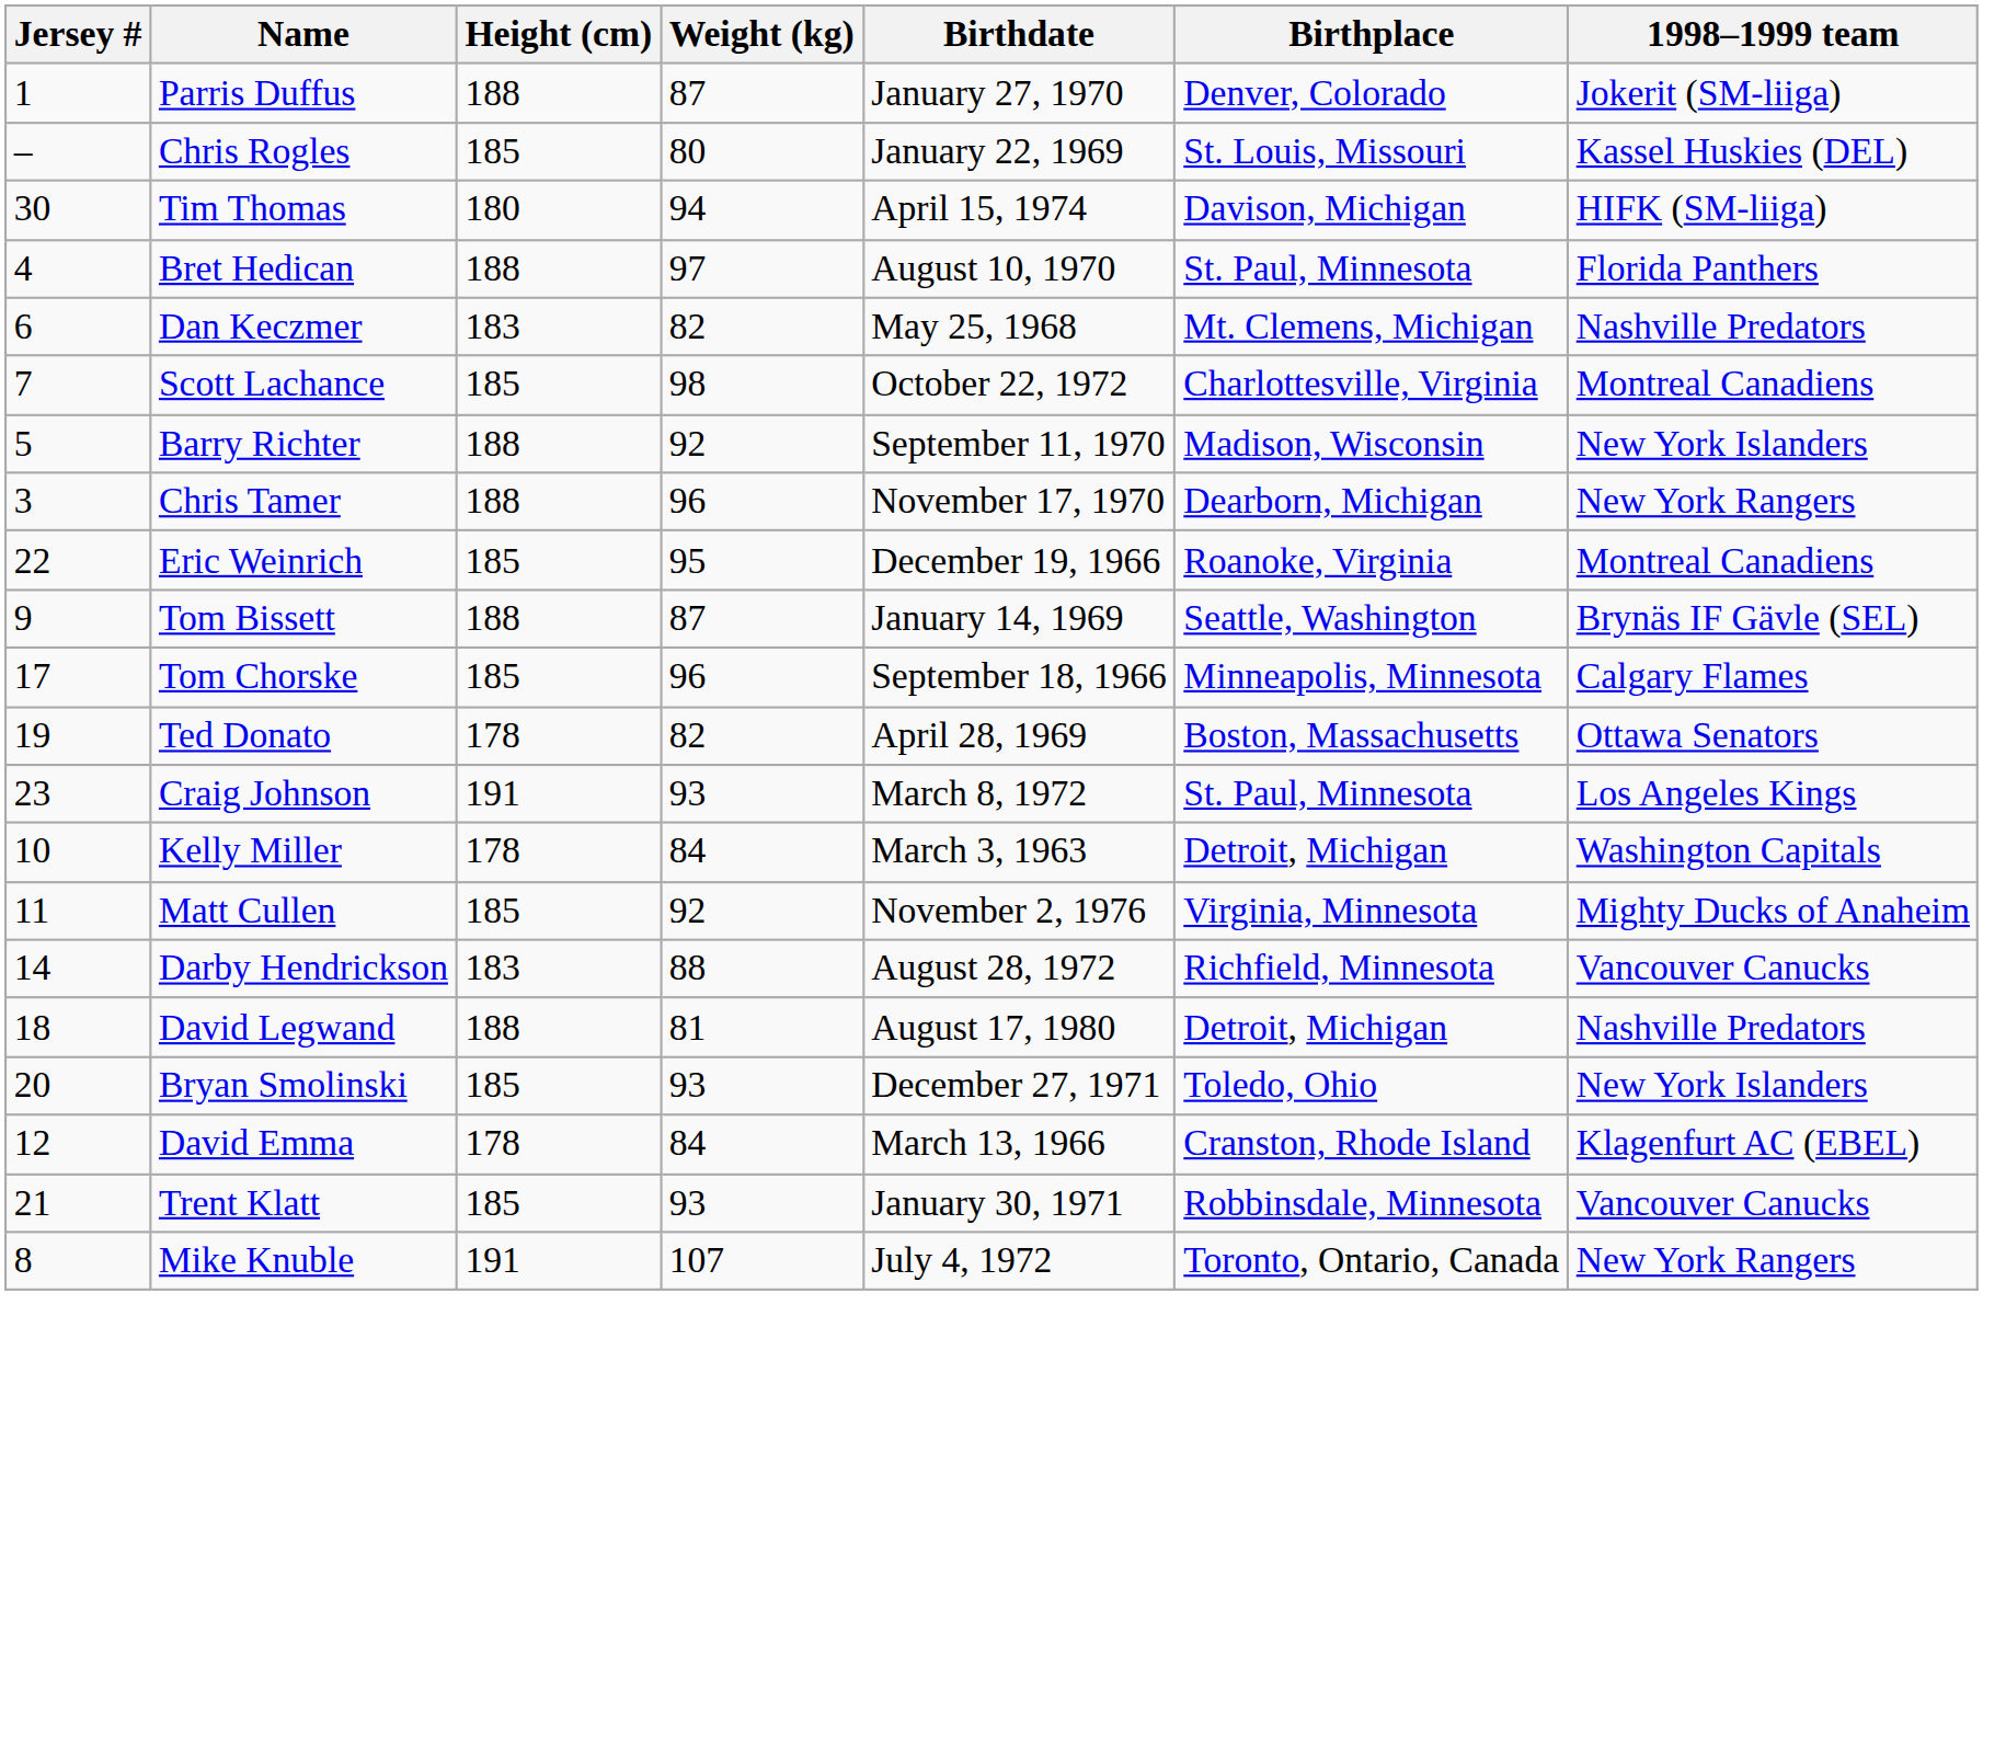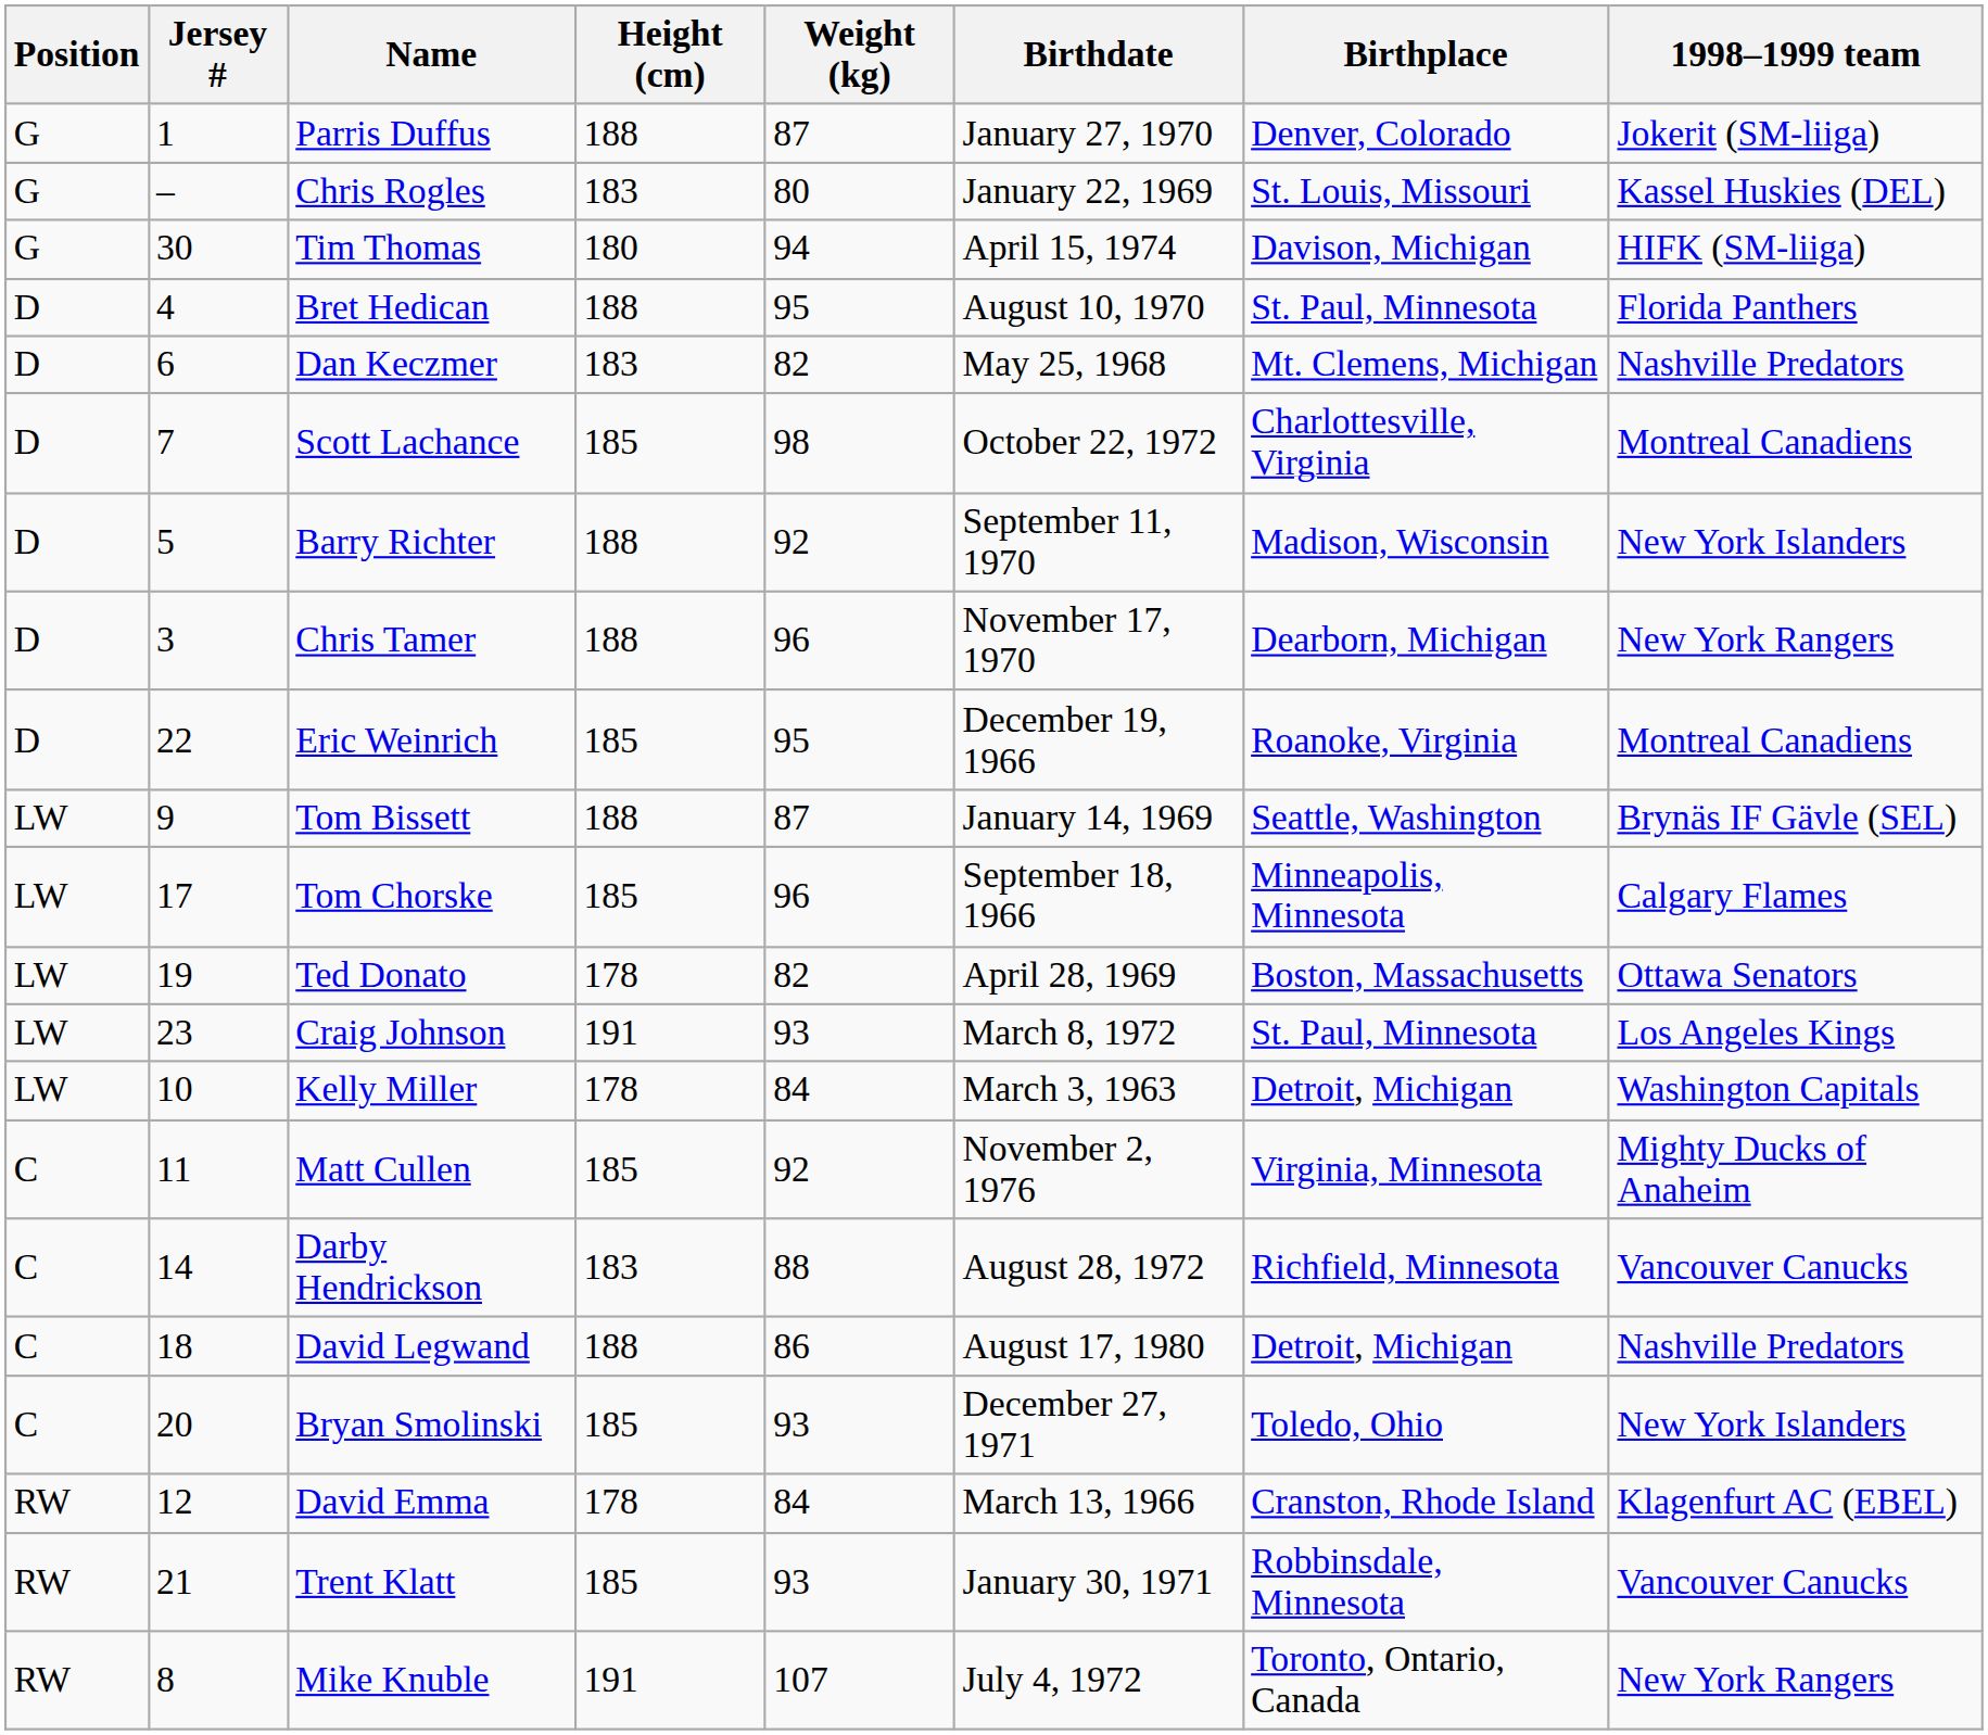+ column: Position | G | G | G | D | D | D | D | D | D | LW | LW | LW | LW | LW | C | C | C | C | RW | RW | RW
Chris Rogles | Height (cm): 185 -> 183
Bret Hedican | Weight (kg): 97 -> 95
David Legwand | Weight (kg): 81 -> 86
